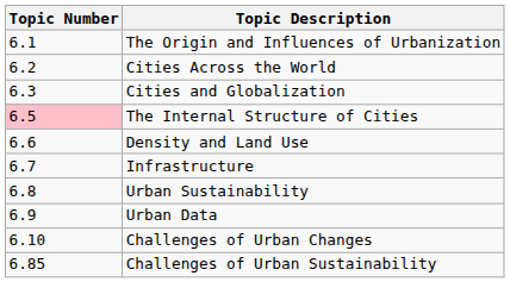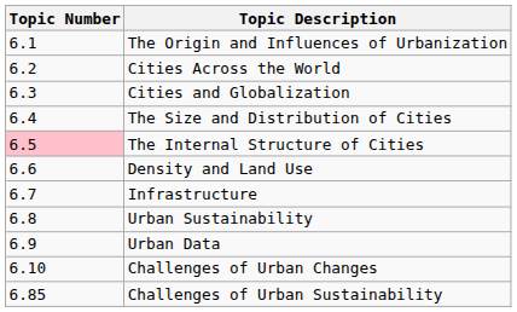+ row: 6.4 | The Size and Distribution of Cities
